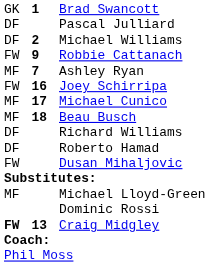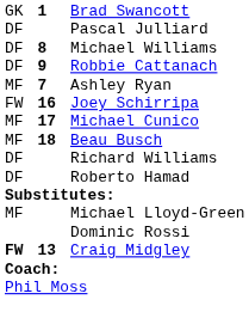Michael Williams | column 2: 2 -> 8
Robbie Cattanach | column 1: FW -> DF
- row: FW | Dusan Mihaljovic
